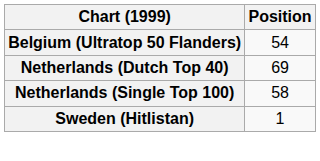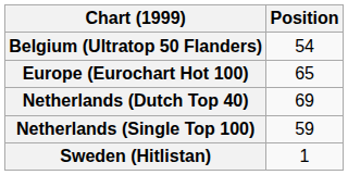+ row: Europe (Eurochart Hot 100) | 65
Netherlands (Single Top 100) | Position: 58 -> 59
